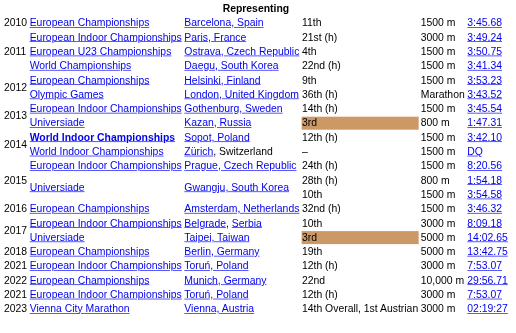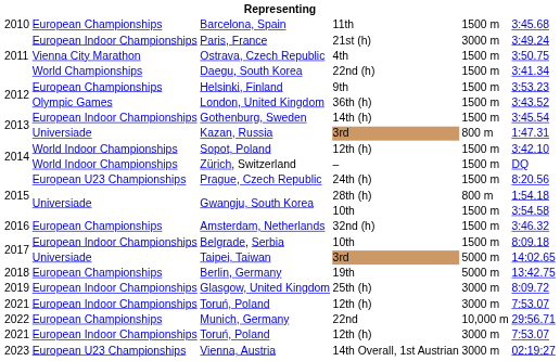Ostrava, Czech Republic | column 2: European U23 Championships -> Vienna City Marathon
London, United Kingdom | column 5: Marathon -> 1500 m
Sopot, Poland | column 2: bold -> normal
Prague, Czech Republic | column 2: European Indoor Championships -> European U23 Championships
Belgrade, Serbia | column 5: 3000 m -> 1500 m
+ row: 2019 | European Indoor Championships | Glasgow, United Kingdom | 25th (h) | 3000 m | 8:09.72
Vienna, Austria | column 2: Vienna City Marathon -> European U23 Championships
